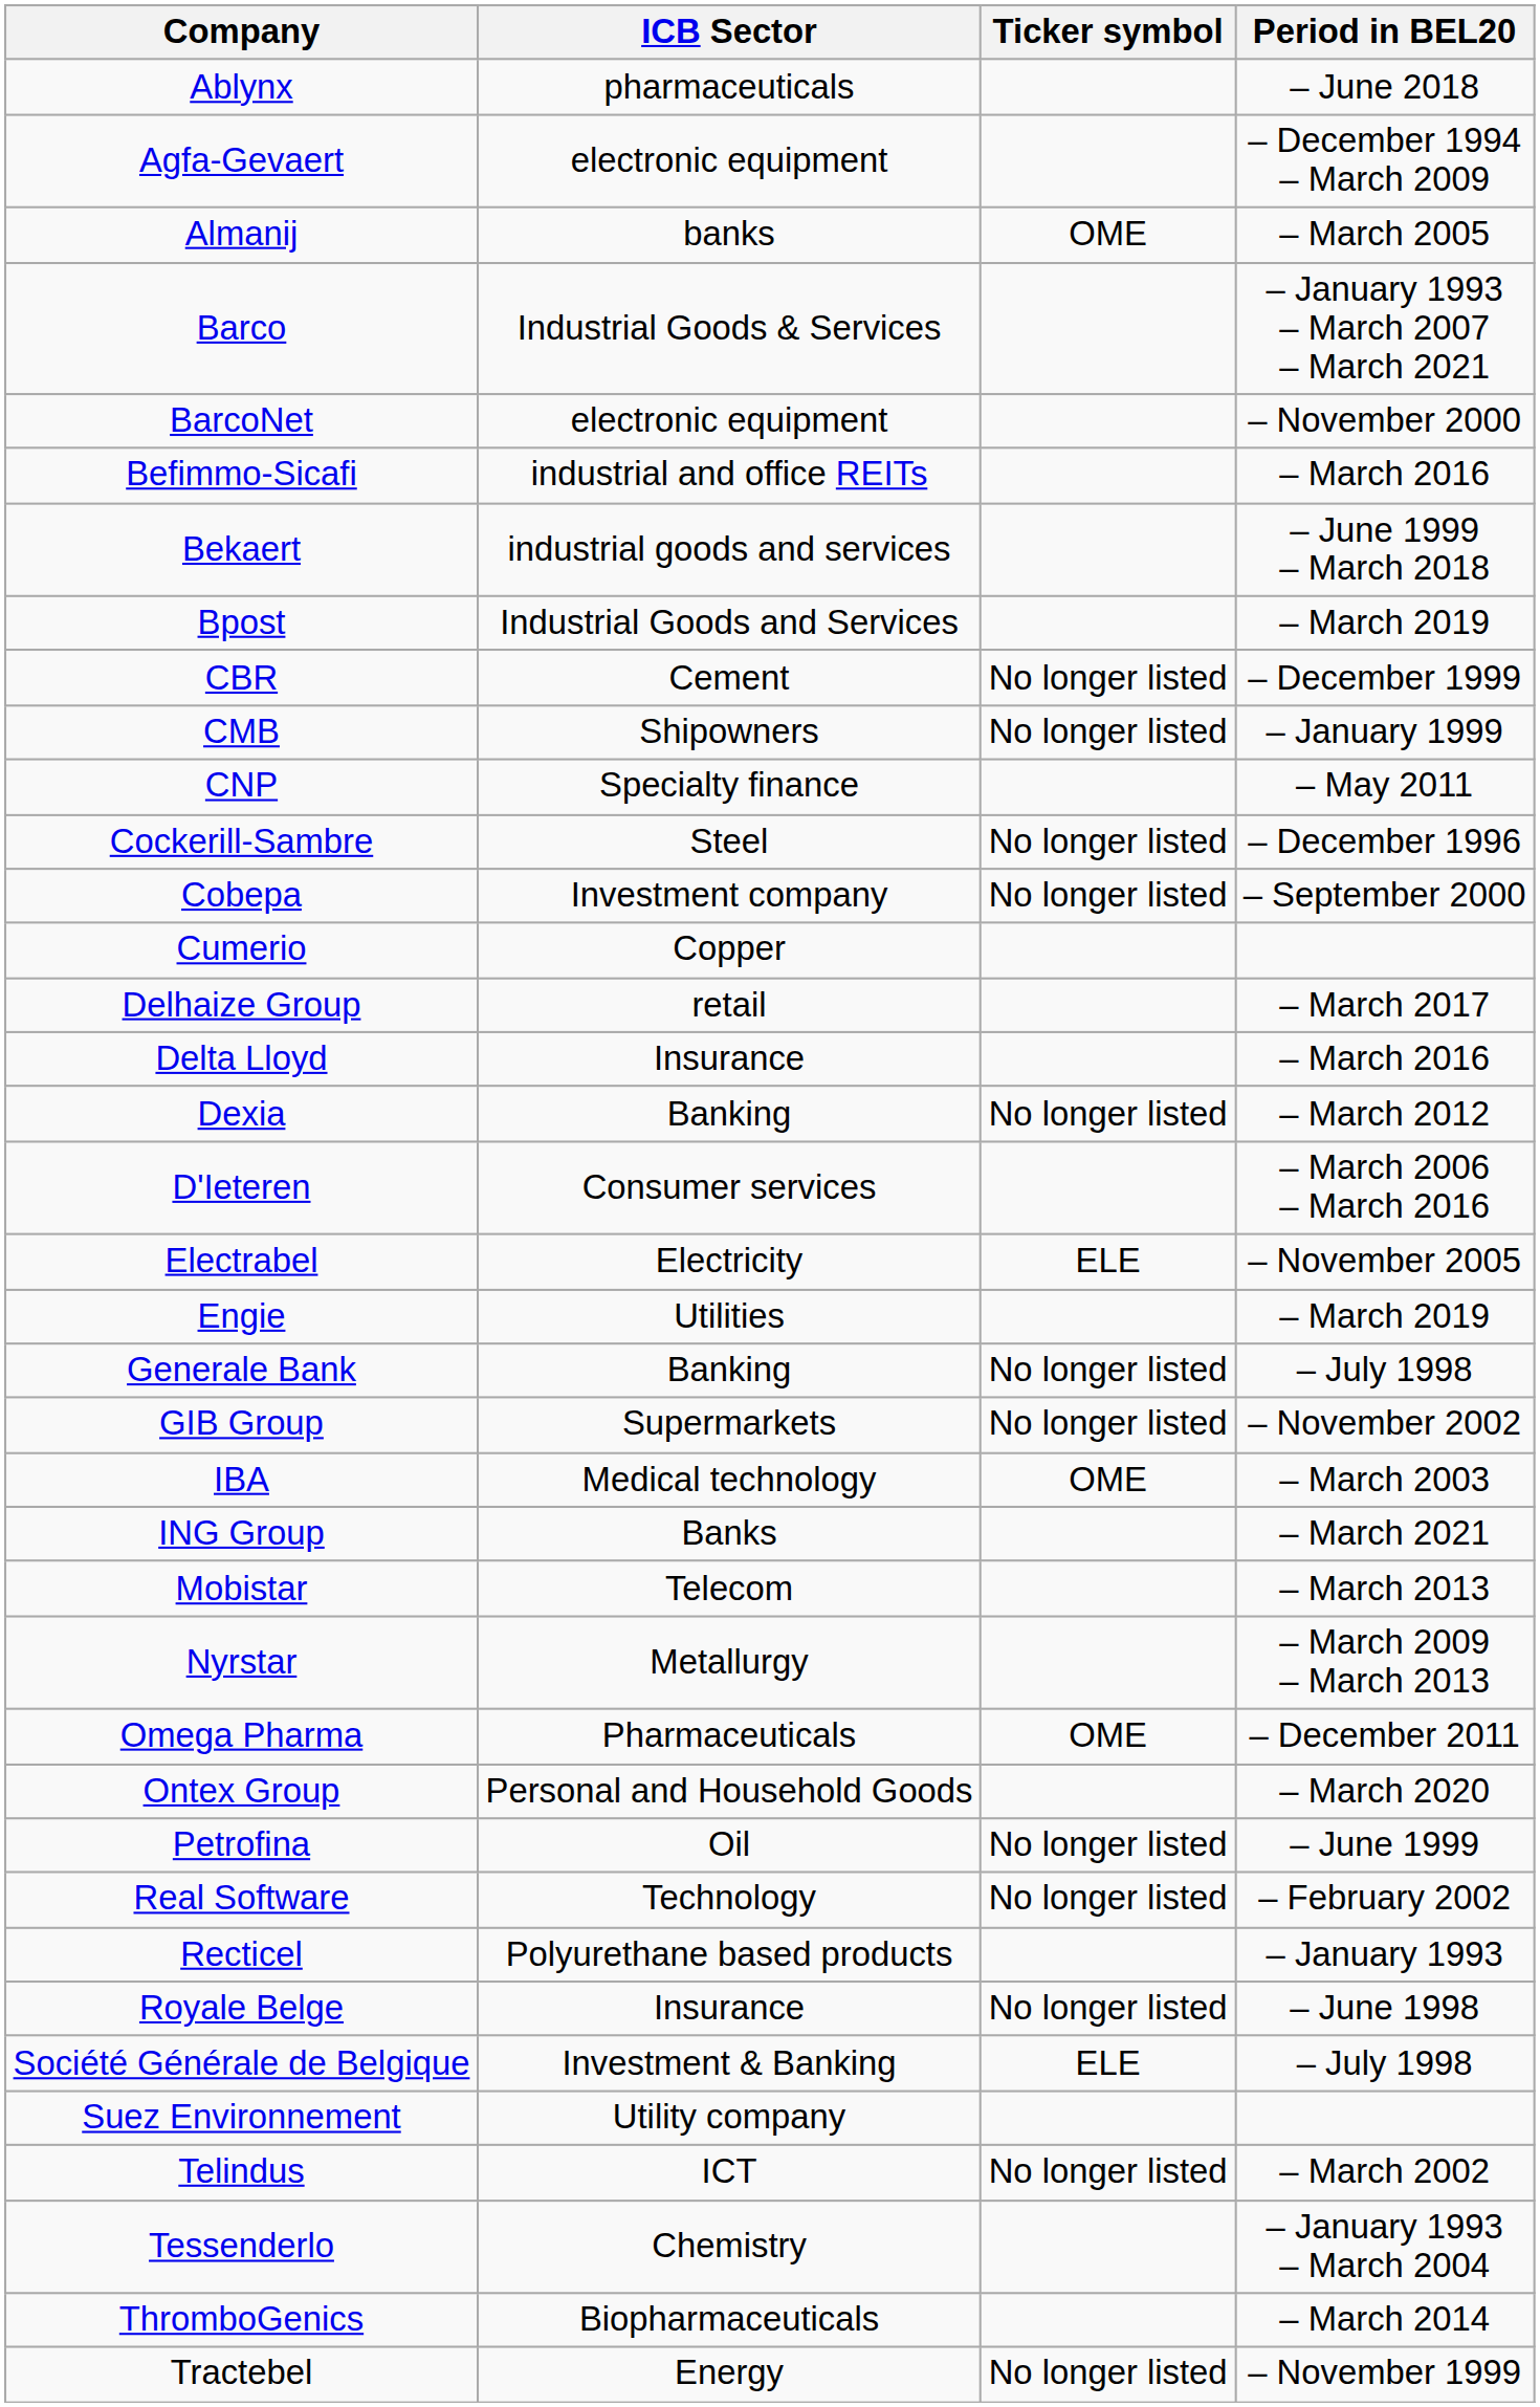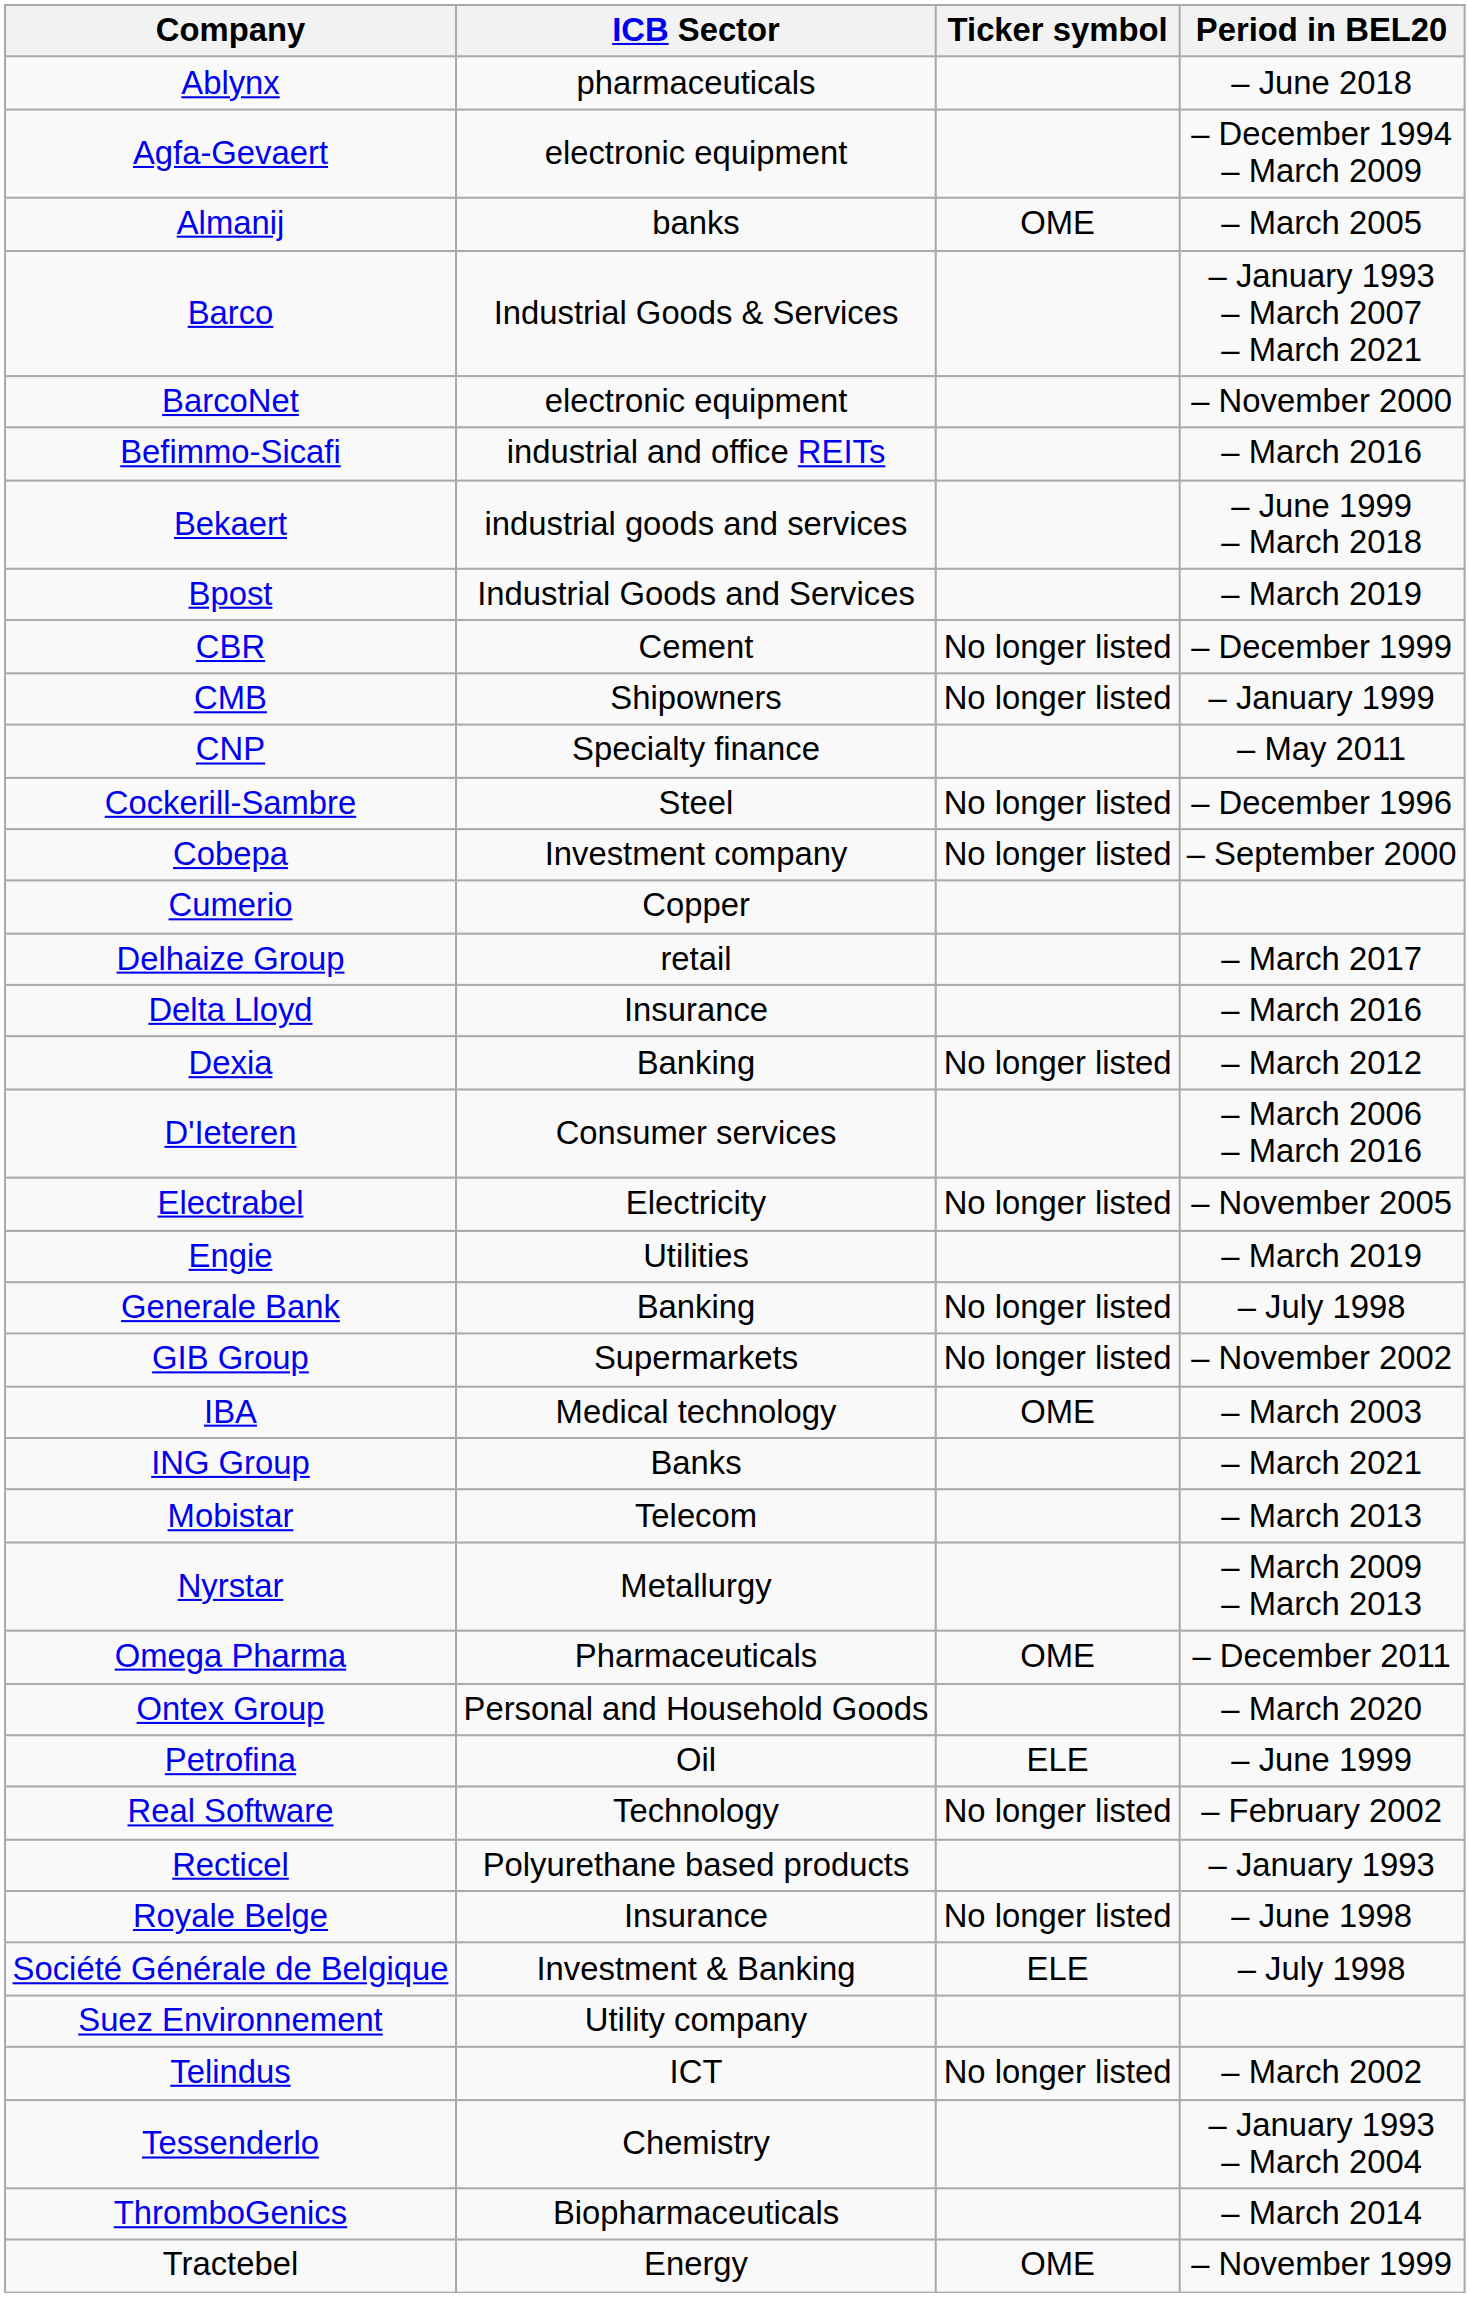Electrabel | Ticker symbol: ELE -> No longer listed
Petrofina | Ticker symbol: No longer listed -> ELE
Tractebel | Ticker symbol: No longer listed -> OME
